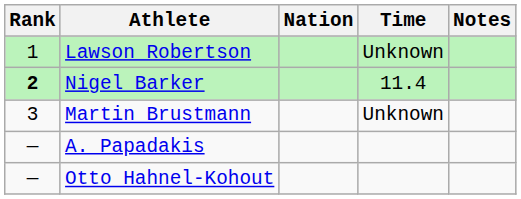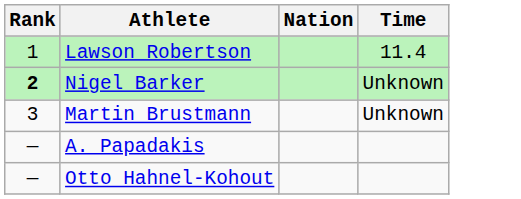- column: Notes
Lawson Robertson | Time: Unknown -> 11.4
Nigel Barker | Time: 11.4 -> Unknown
